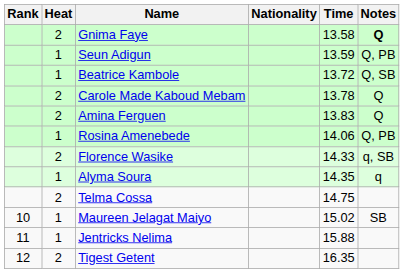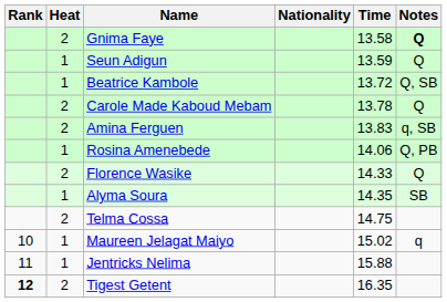Seun Adigun | Notes: Q, PB -> Q
Amina Ferguen | Notes: Q -> q, SB
Florence Wasike | Notes: q, SB -> Q
Alyma Soura | Notes: q -> SB
Maureen Jelagat Maiyo | Notes: SB -> q
Tigest Getent | Rank: normal -> bold
